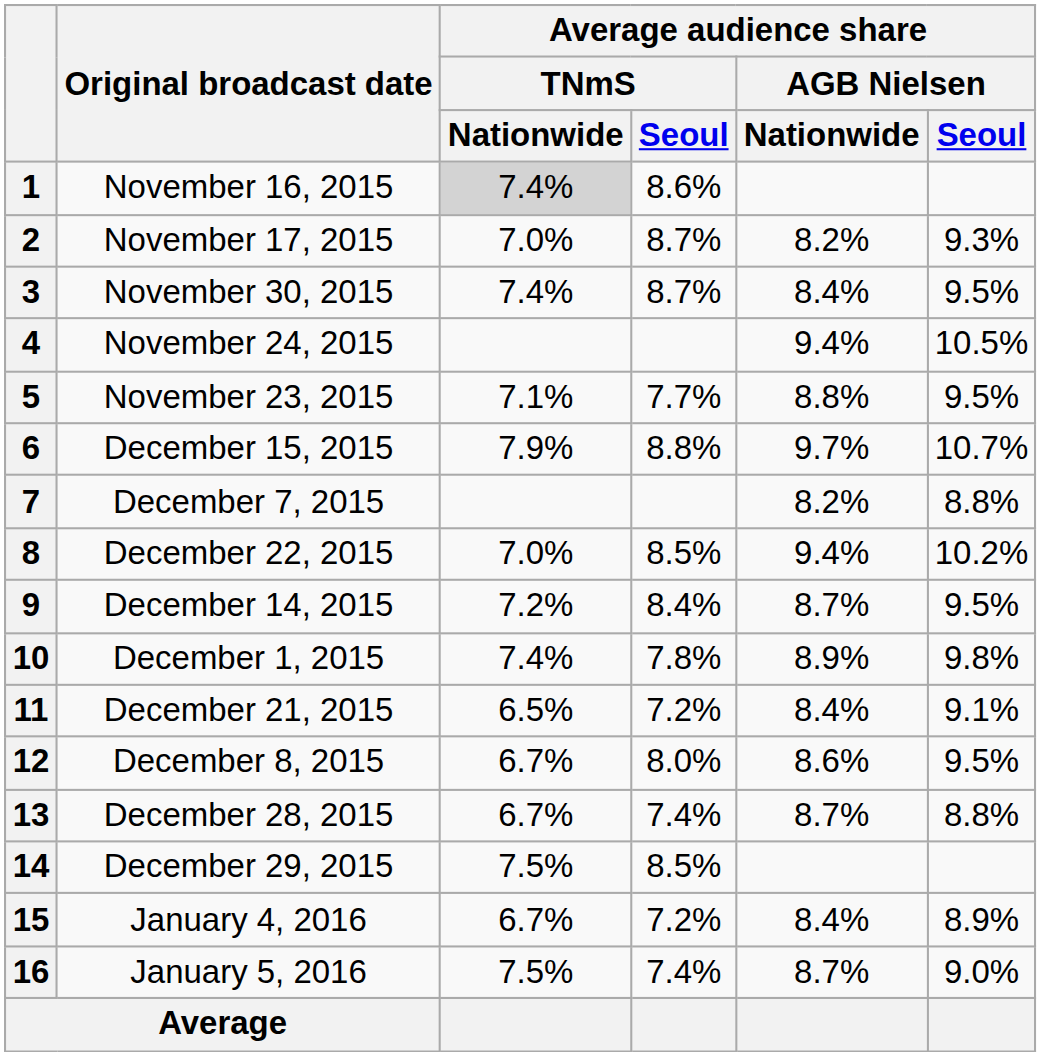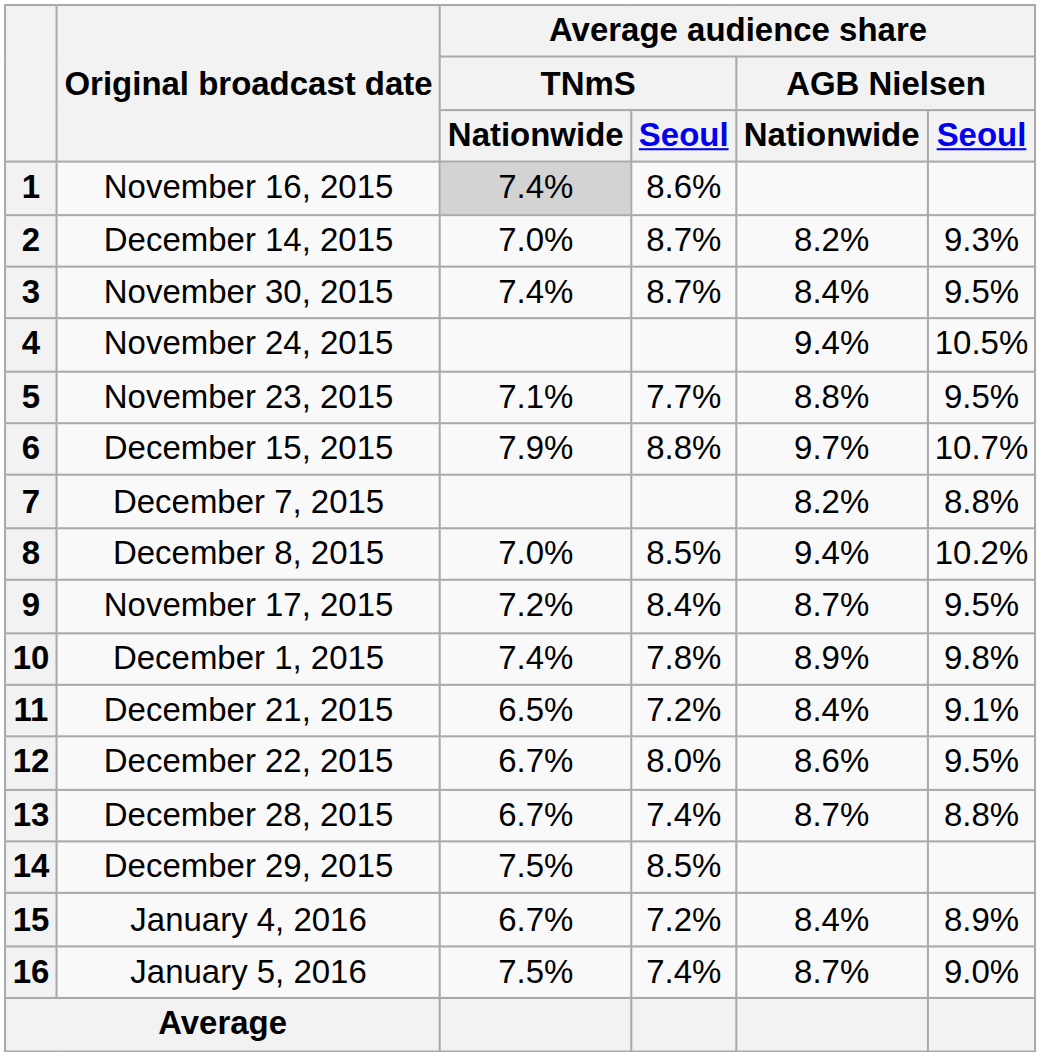2 | Original broadcast date: November 17, 2015 -> December 14, 2015
8 | Original broadcast date: December 22, 2015 -> December 8, 2015
9 | Original broadcast date: December 14, 2015 -> November 17, 2015
12 | Original broadcast date: December 8, 2015 -> December 22, 2015
